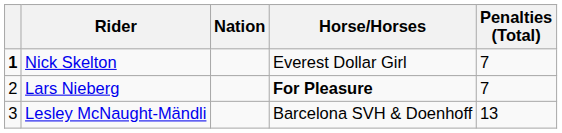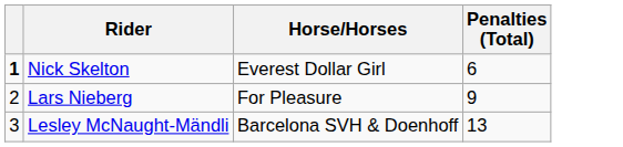- column: Nation
Nick Skelton | Penalties (Total): 7 -> 6
Lars Nieberg | Horse/Horses: bold -> normal
Lars Nieberg | Penalties (Total): 7 -> 9
